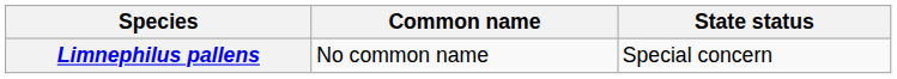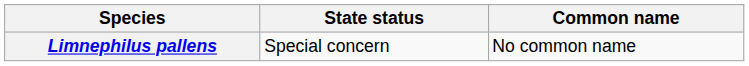columns swapped: Common name <-> State status
